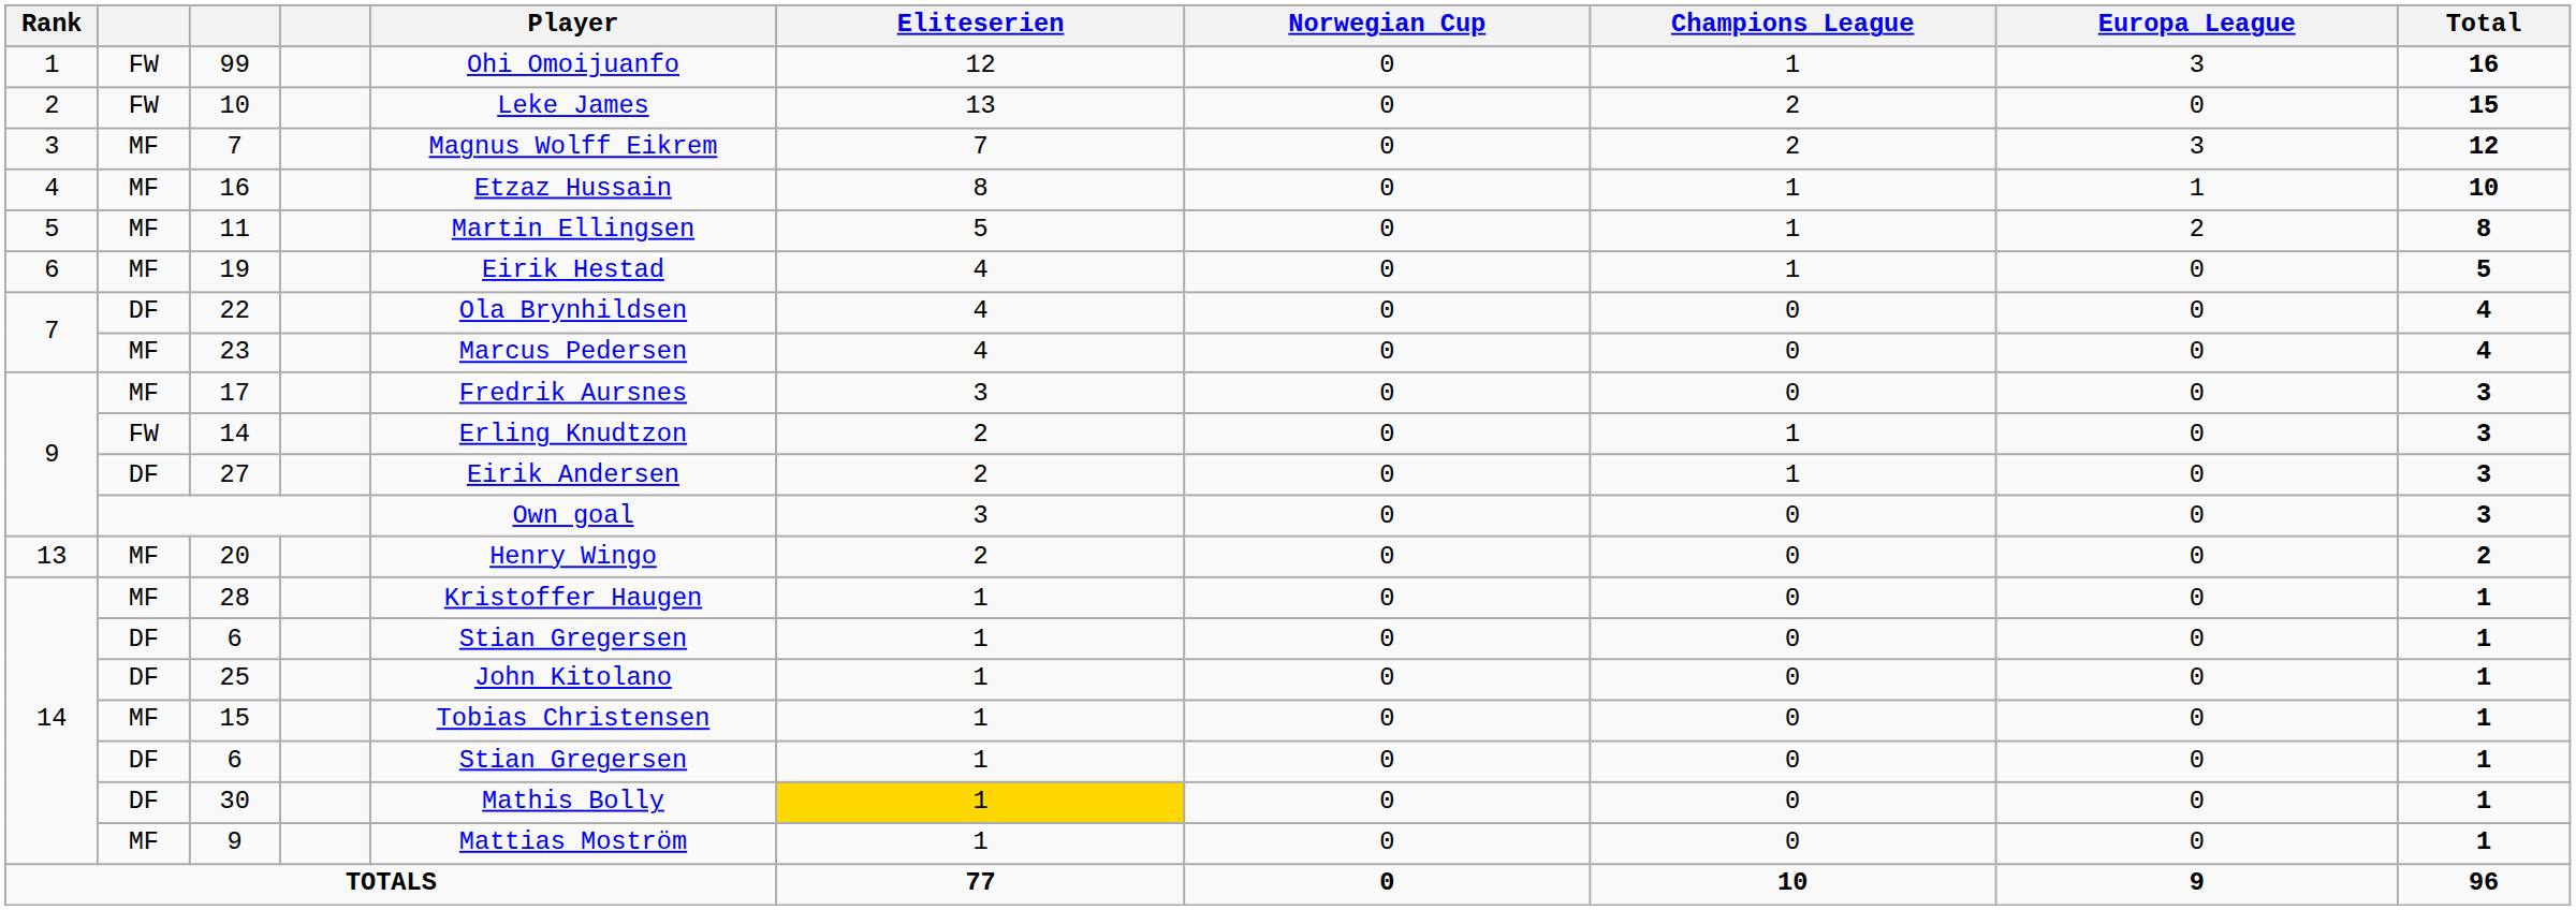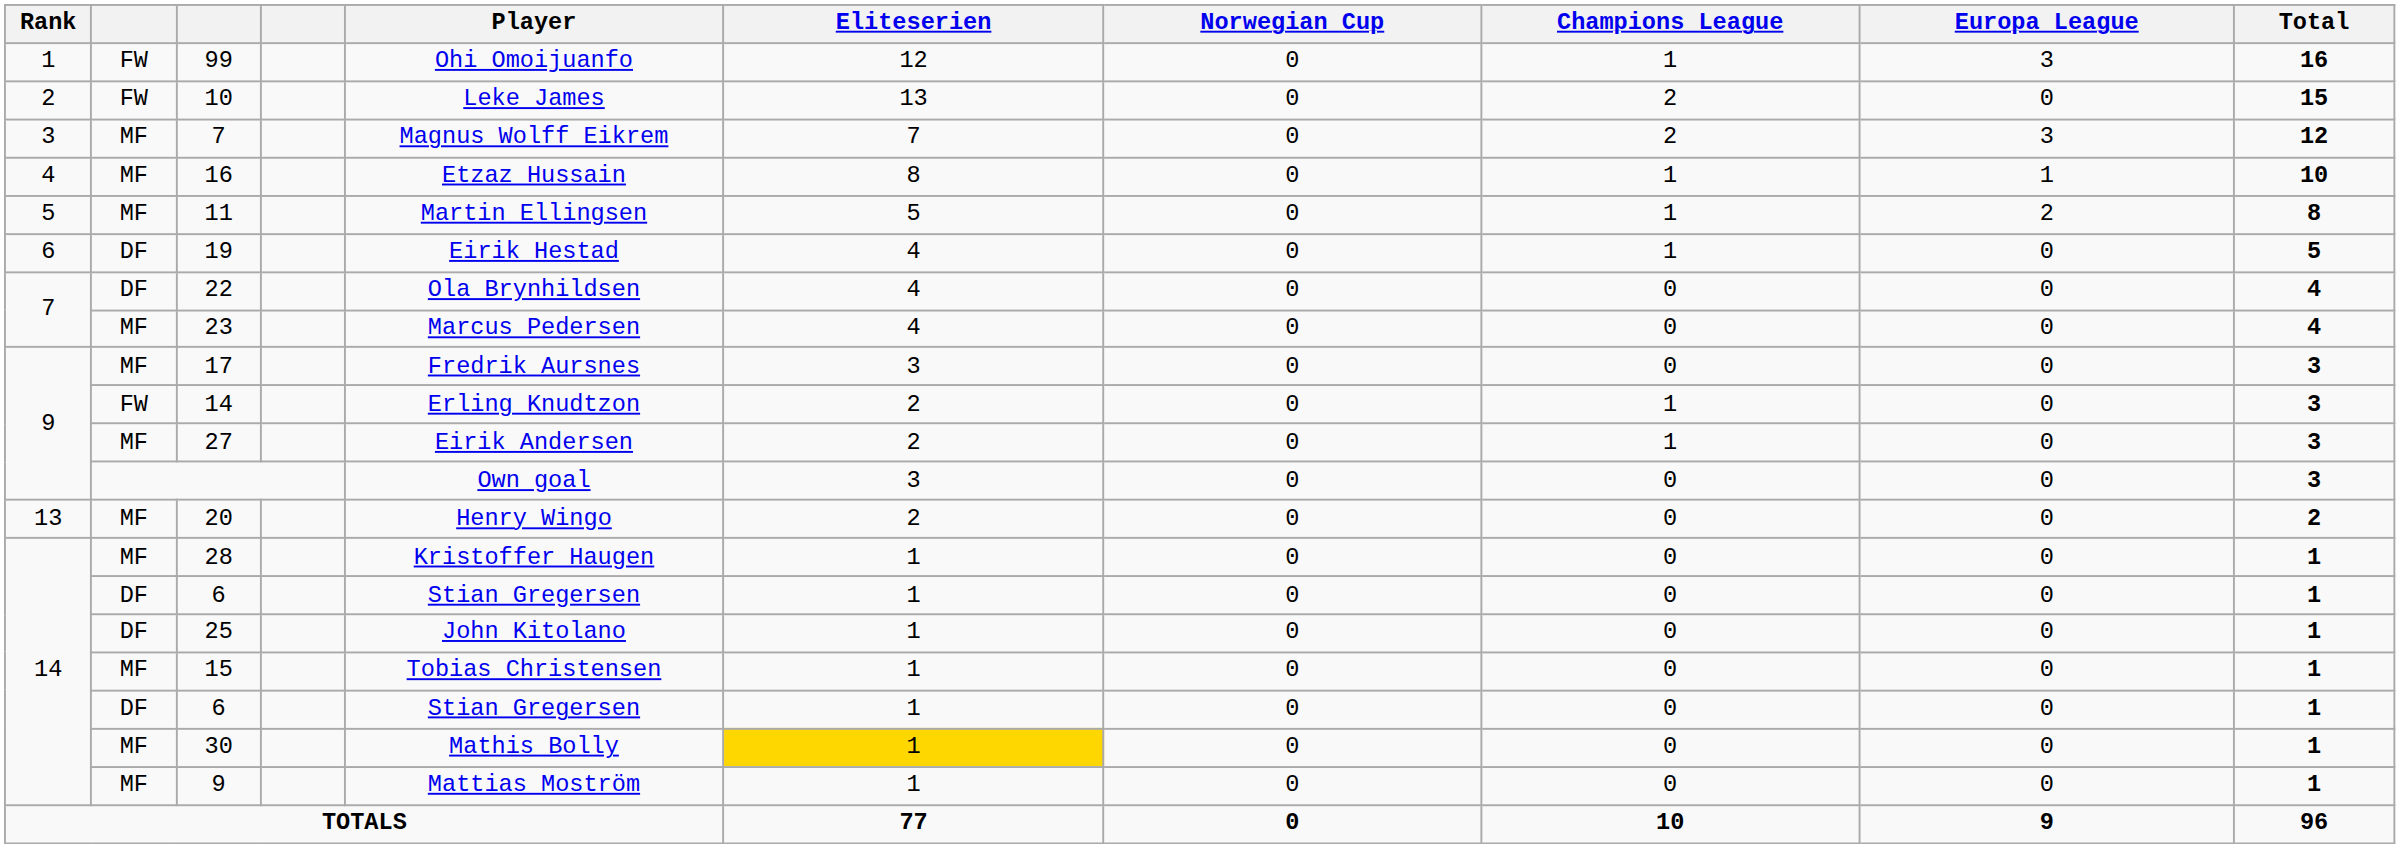19 | column 2: MF -> DF
27 | column 2: DF -> MF
30 | column 2: DF -> MF
